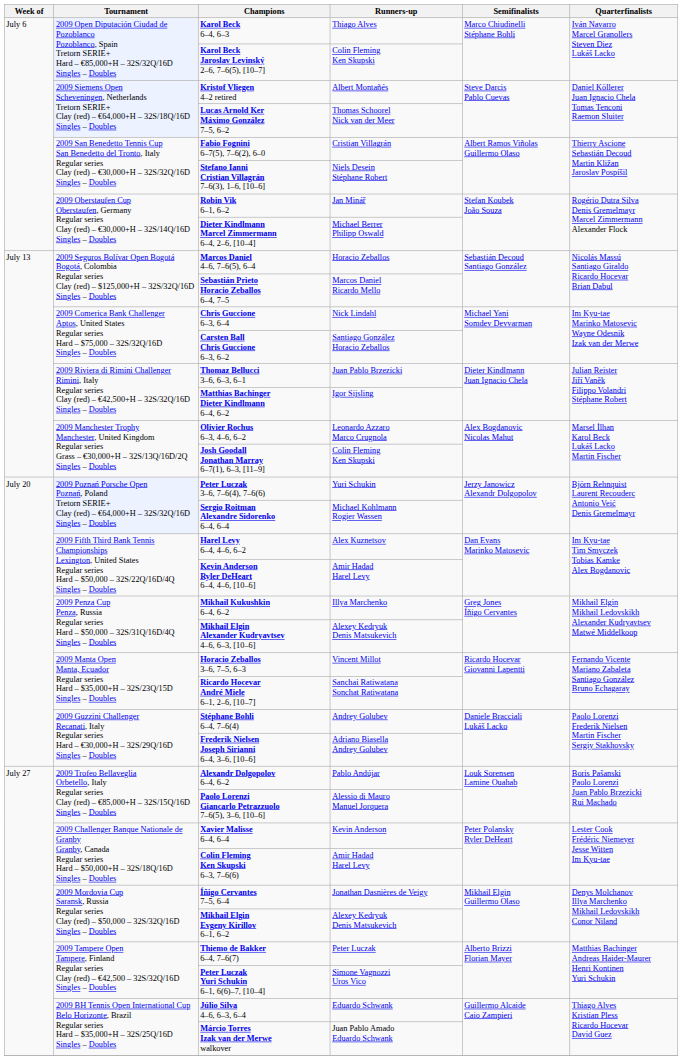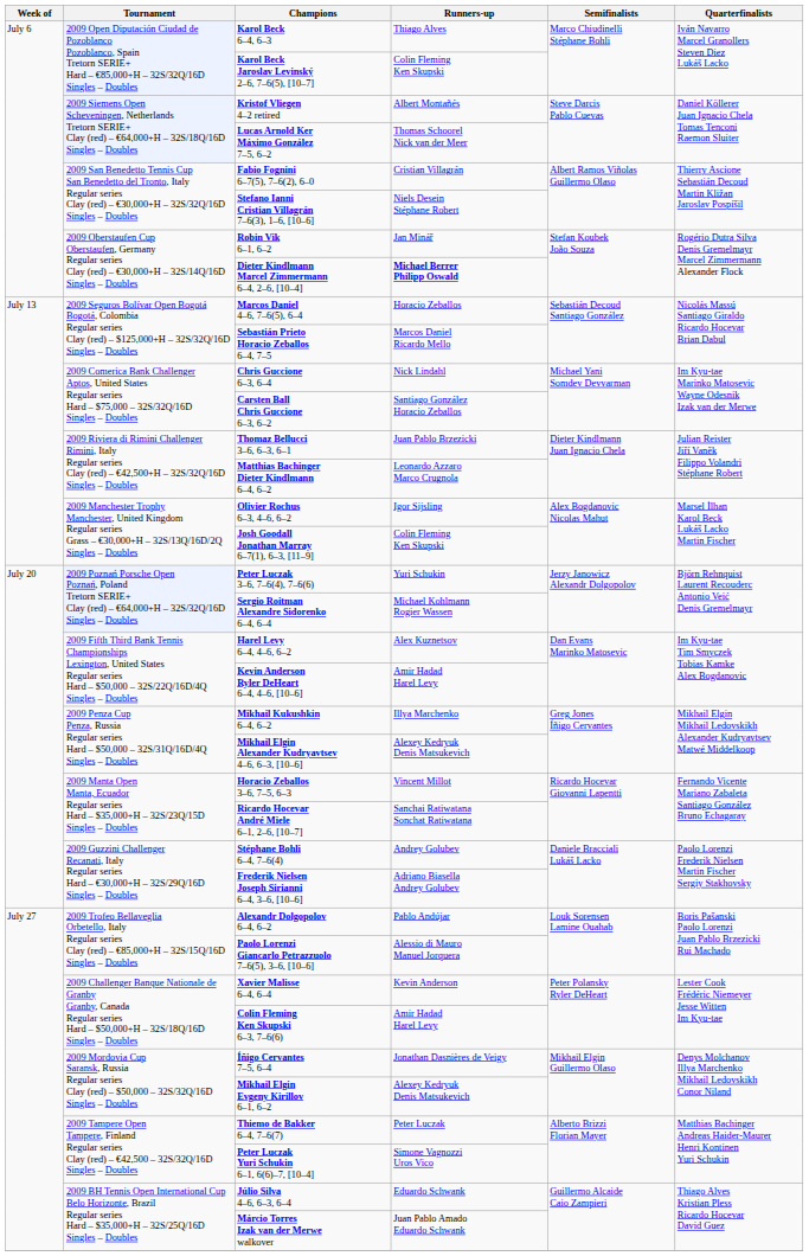Dieter Kindlmann Marcel Zimmermann 6–4, 2–6, [10–4] | Runners-up: normal -> bold
Matthias Bachinger Dieter Kindlmann 6–4, 6–2 | Runners-up: Igor Sijsling -> Leonardo Azzaro Marco Crugnola
Olivier Rochus 6–3, 4–6, 6–2 | Runners-up: Leonardo Azzaro Marco Crugnola -> Igor Sijsling
